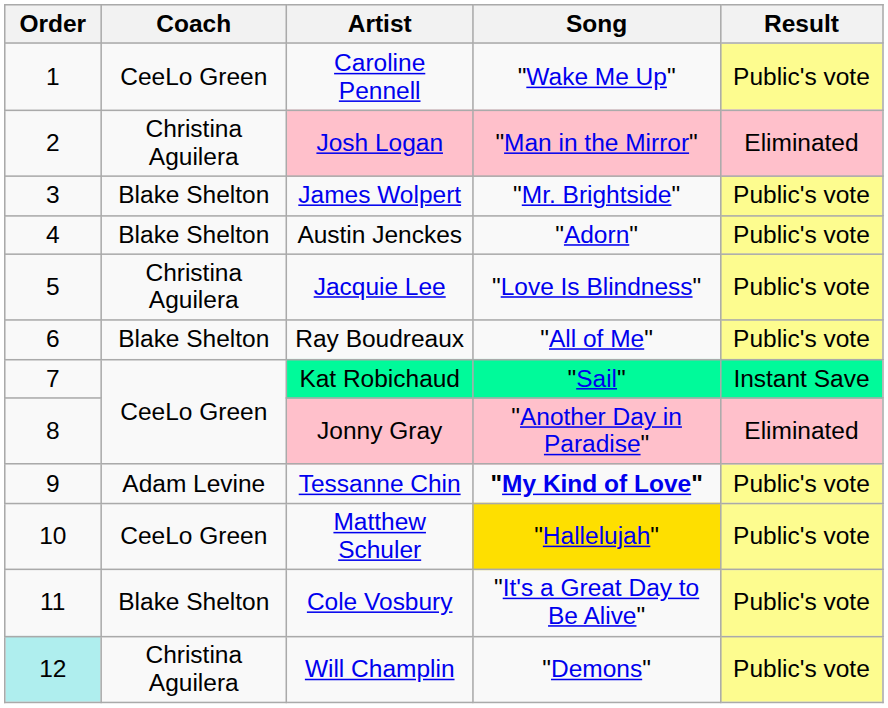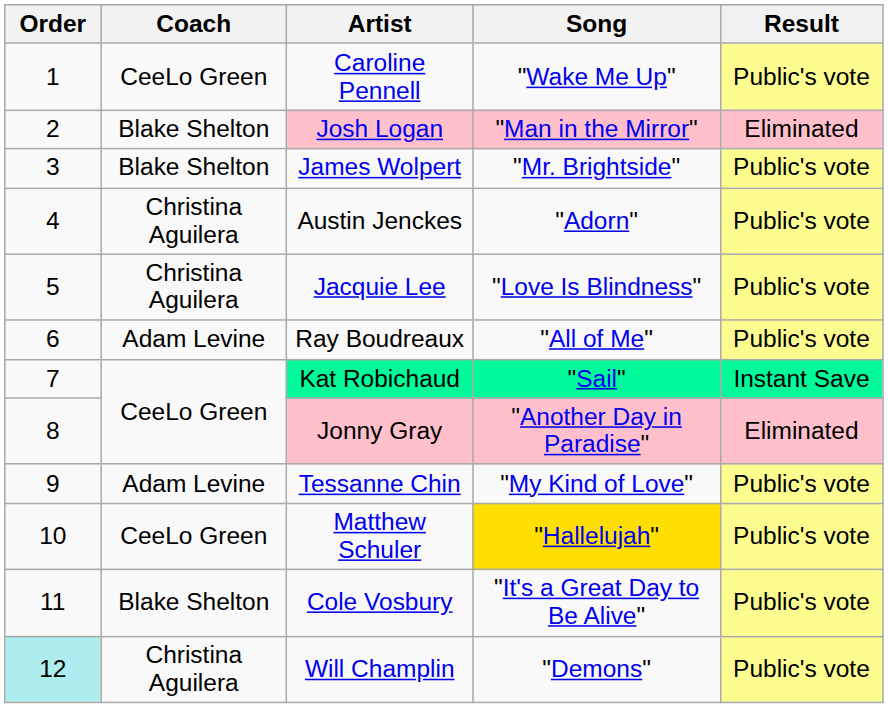Josh Logan | Coach: Christina Aguilera -> Blake Shelton
Austin Jenckes | Coach: Blake Shelton -> Christina Aguilera
Ray Boudreaux | Coach: Blake Shelton -> Adam Levine
Tessanne Chin | Song: bold -> normal
